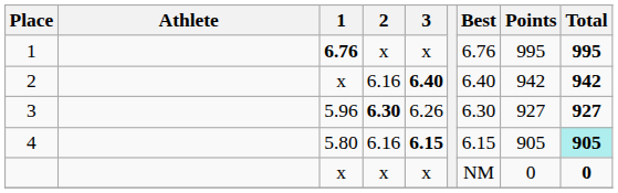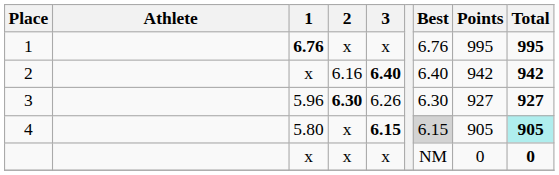4 | 2: 6.16 -> x
4 | Best: no background -> lightgrey background
